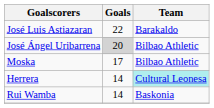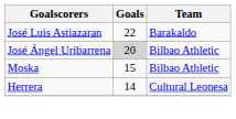Moska | Goals: 17 -> 15
Herrera | Team: paleturquoise background -> no background
- row: Rui Wamba | 14 | Baskonia
